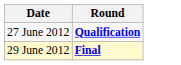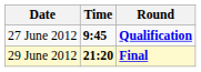+ column: Time | 9:45 | 21:20
